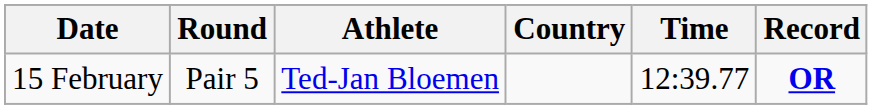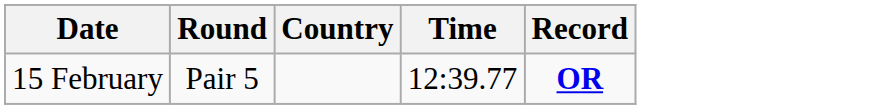- column: Athlete | Ted-Jan Bloemen
